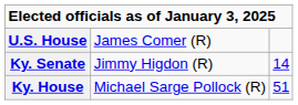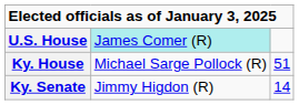U.S. House | column 2: no background -> paleturquoise background
rows swapped: Ky. Senate <-> Ky. House
